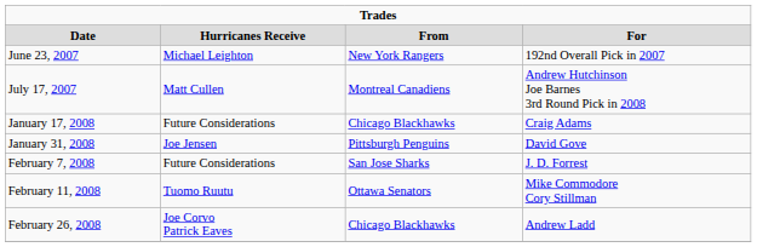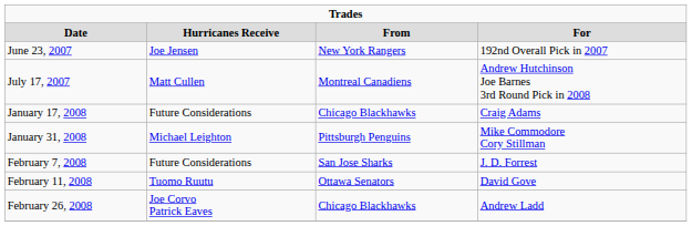June 23, 2007 | column 2: Michael Leighton -> Joe Jensen
January 31, 2008 | column 2: Joe Jensen -> Michael Leighton
January 31, 2008 | column 4: David Gove -> Mike Commodore Cory Stillman
February 11, 2008 | column 4: Mike Commodore Cory Stillman -> David Gove
